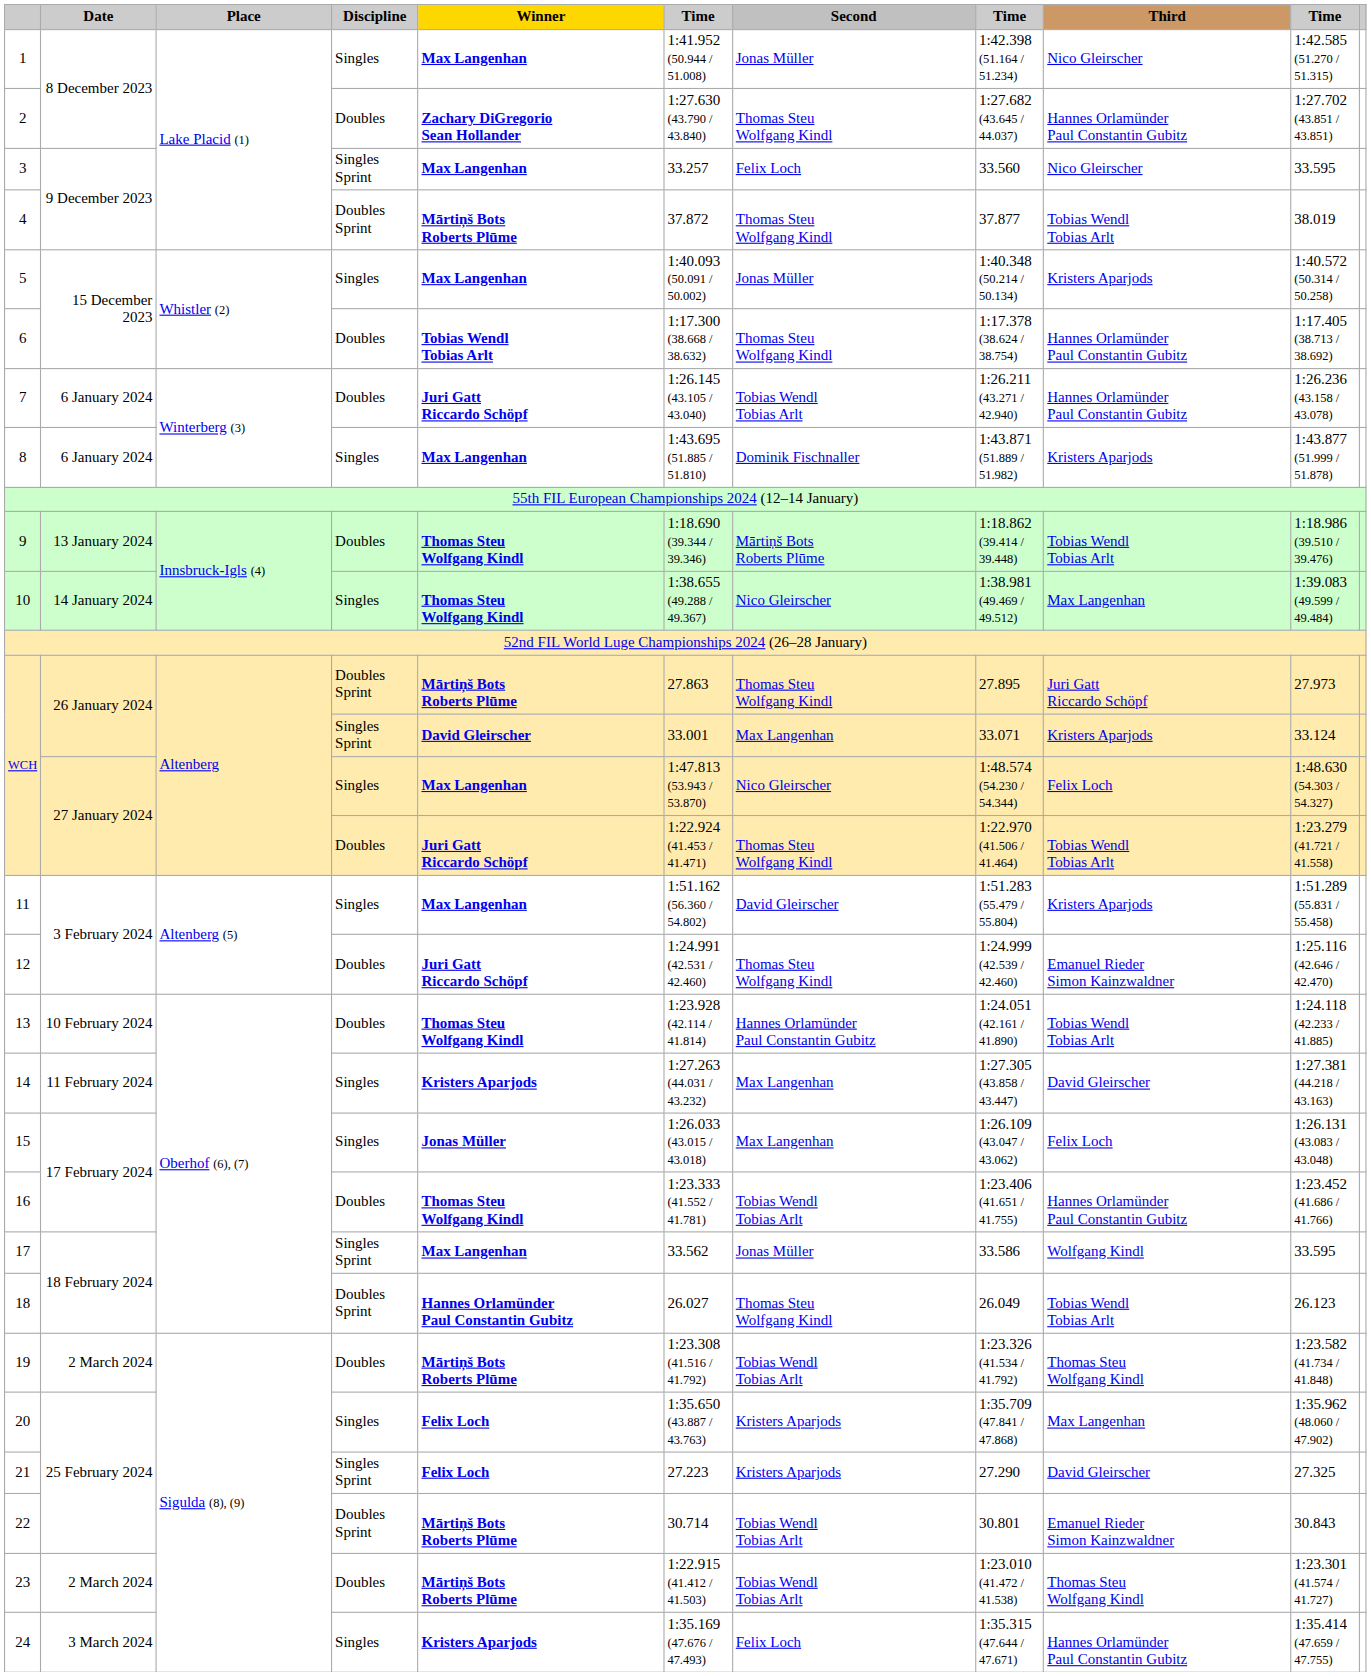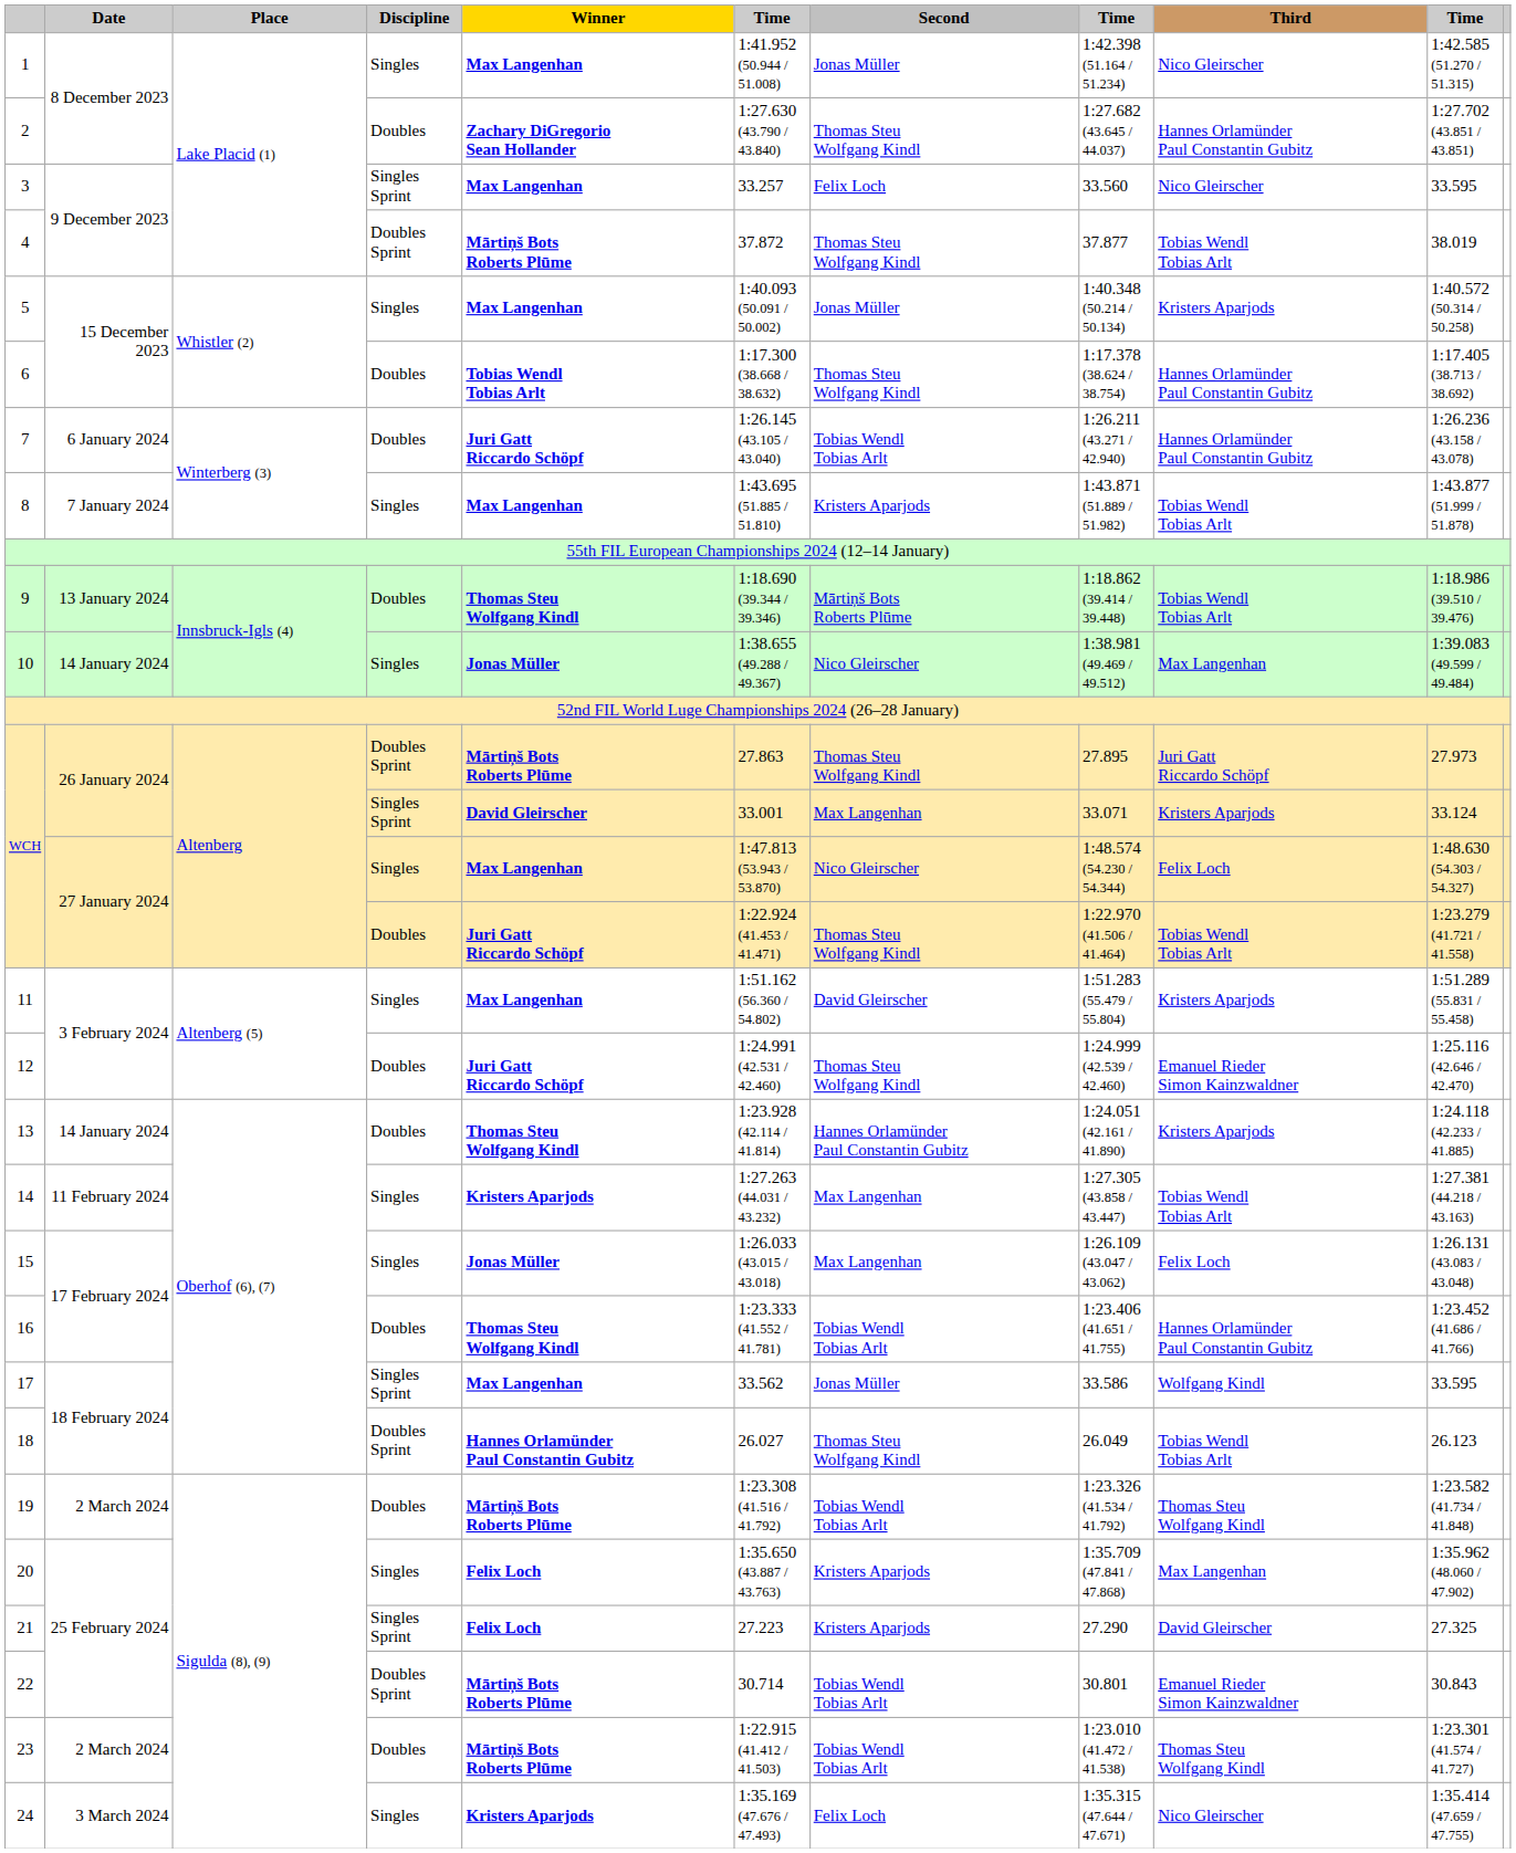8 | Date: 6 January 2024 -> 7 January 2024
8 | Second: Dominik Fischnaller -> Kristers Aparjods
8 | Third: Kristers Aparjods -> Tobias Wendl Tobias Arlt
10 | Winner: Thomas Steu Wolfgang Kindl -> Jonas Müller
13 | Date: 10 February 2024 -> 14 January 2024
13 | Third: Tobias Wendl Tobias Arlt -> Kristers Aparjods
14 | Third: David Gleirscher -> Tobias Wendl Tobias Arlt
24 | Third: Hannes Orlamünder Paul Constantin Gubitz -> Nico Gleirscher
